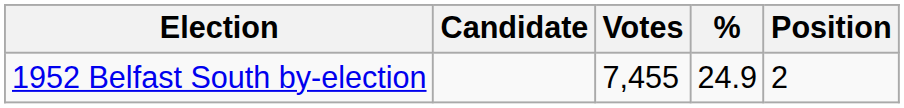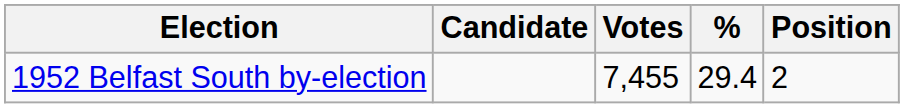1952 Belfast South by-election | %: 24.9 -> 29.4
